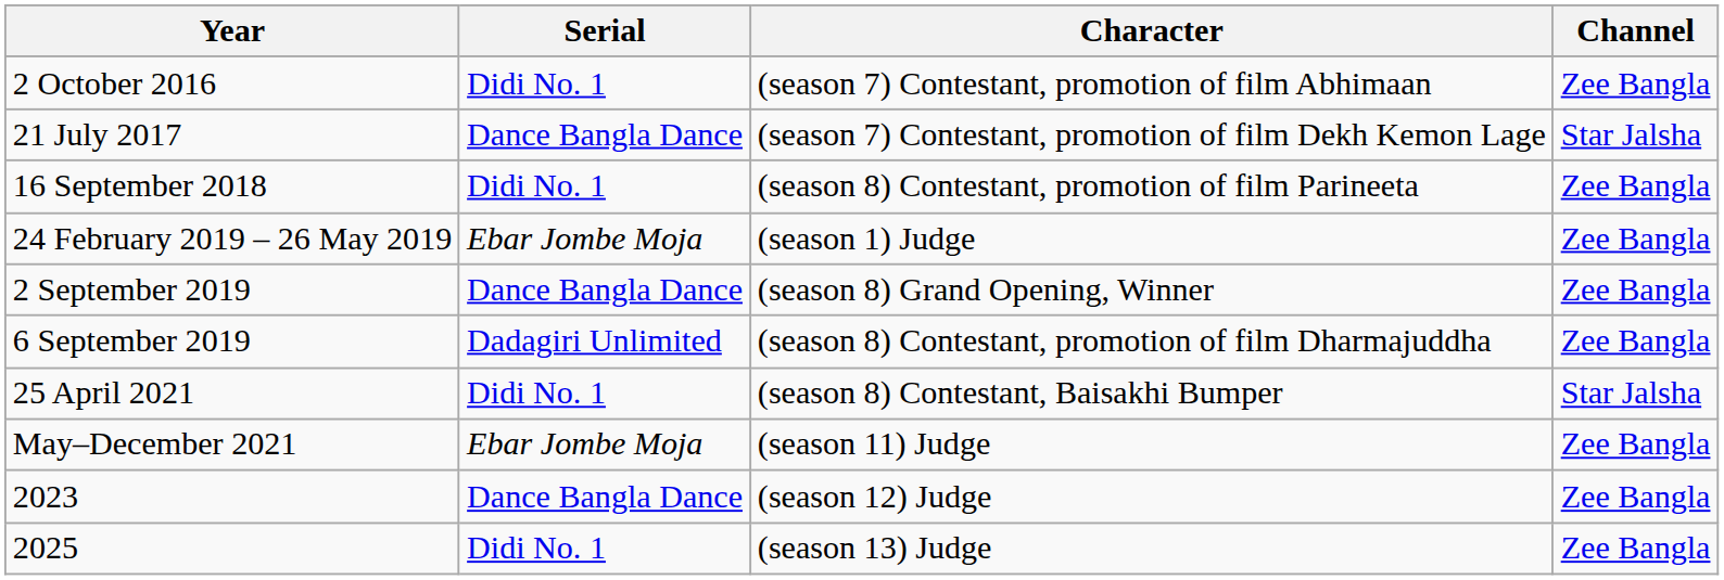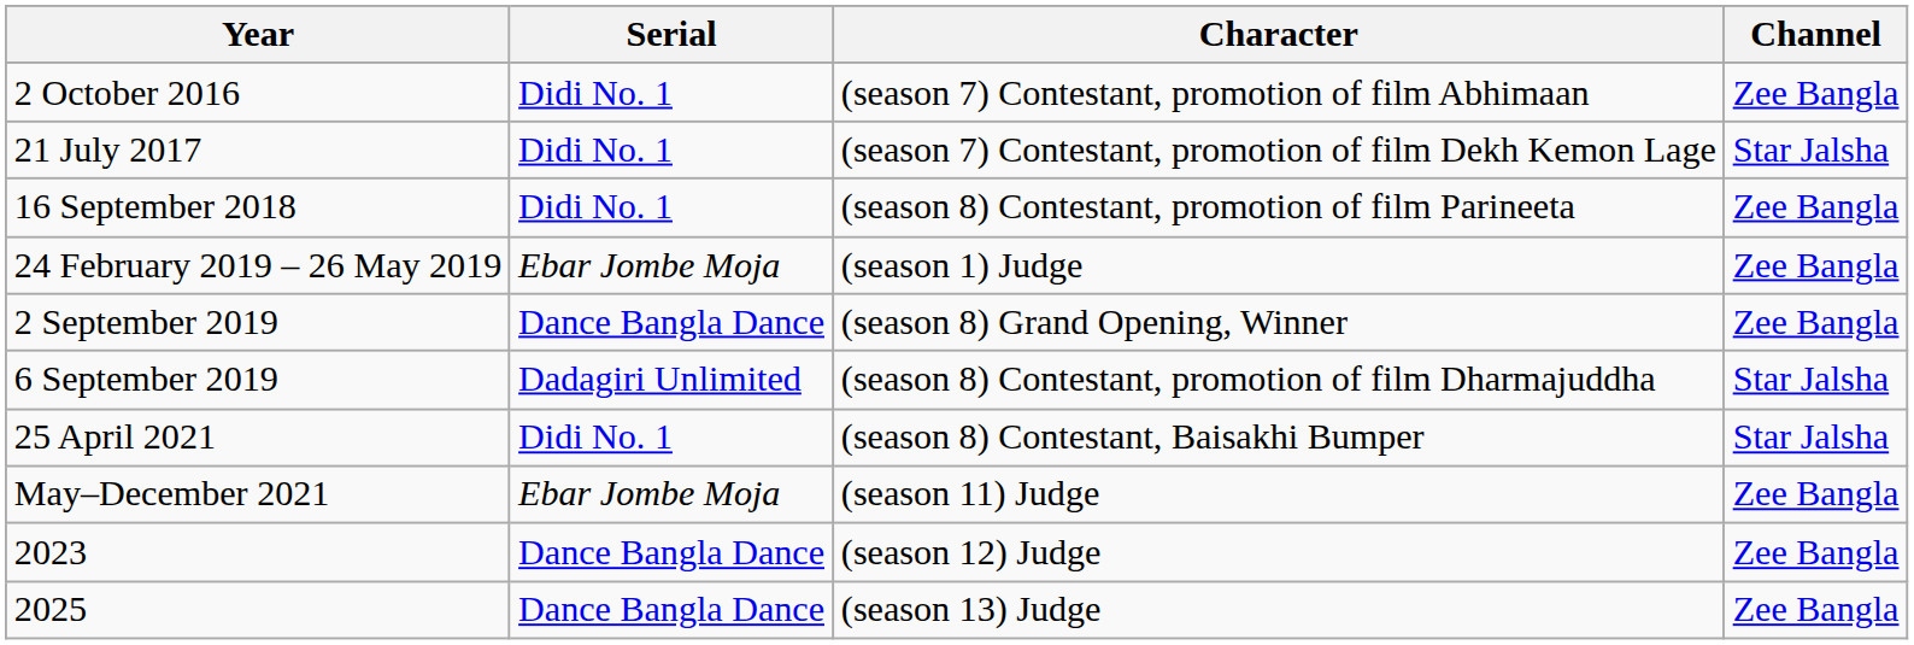21 July 2017 | Serial: Dance Bangla Dance -> Didi No. 1
6 September 2019 | Channel: Zee Bangla -> Star Jalsha
2025 | Serial: Didi No. 1 -> Dance Bangla Dance
